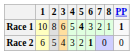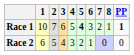Race 1 | 2: 8 -> 7
Race 2 | 6: bold -> normal
